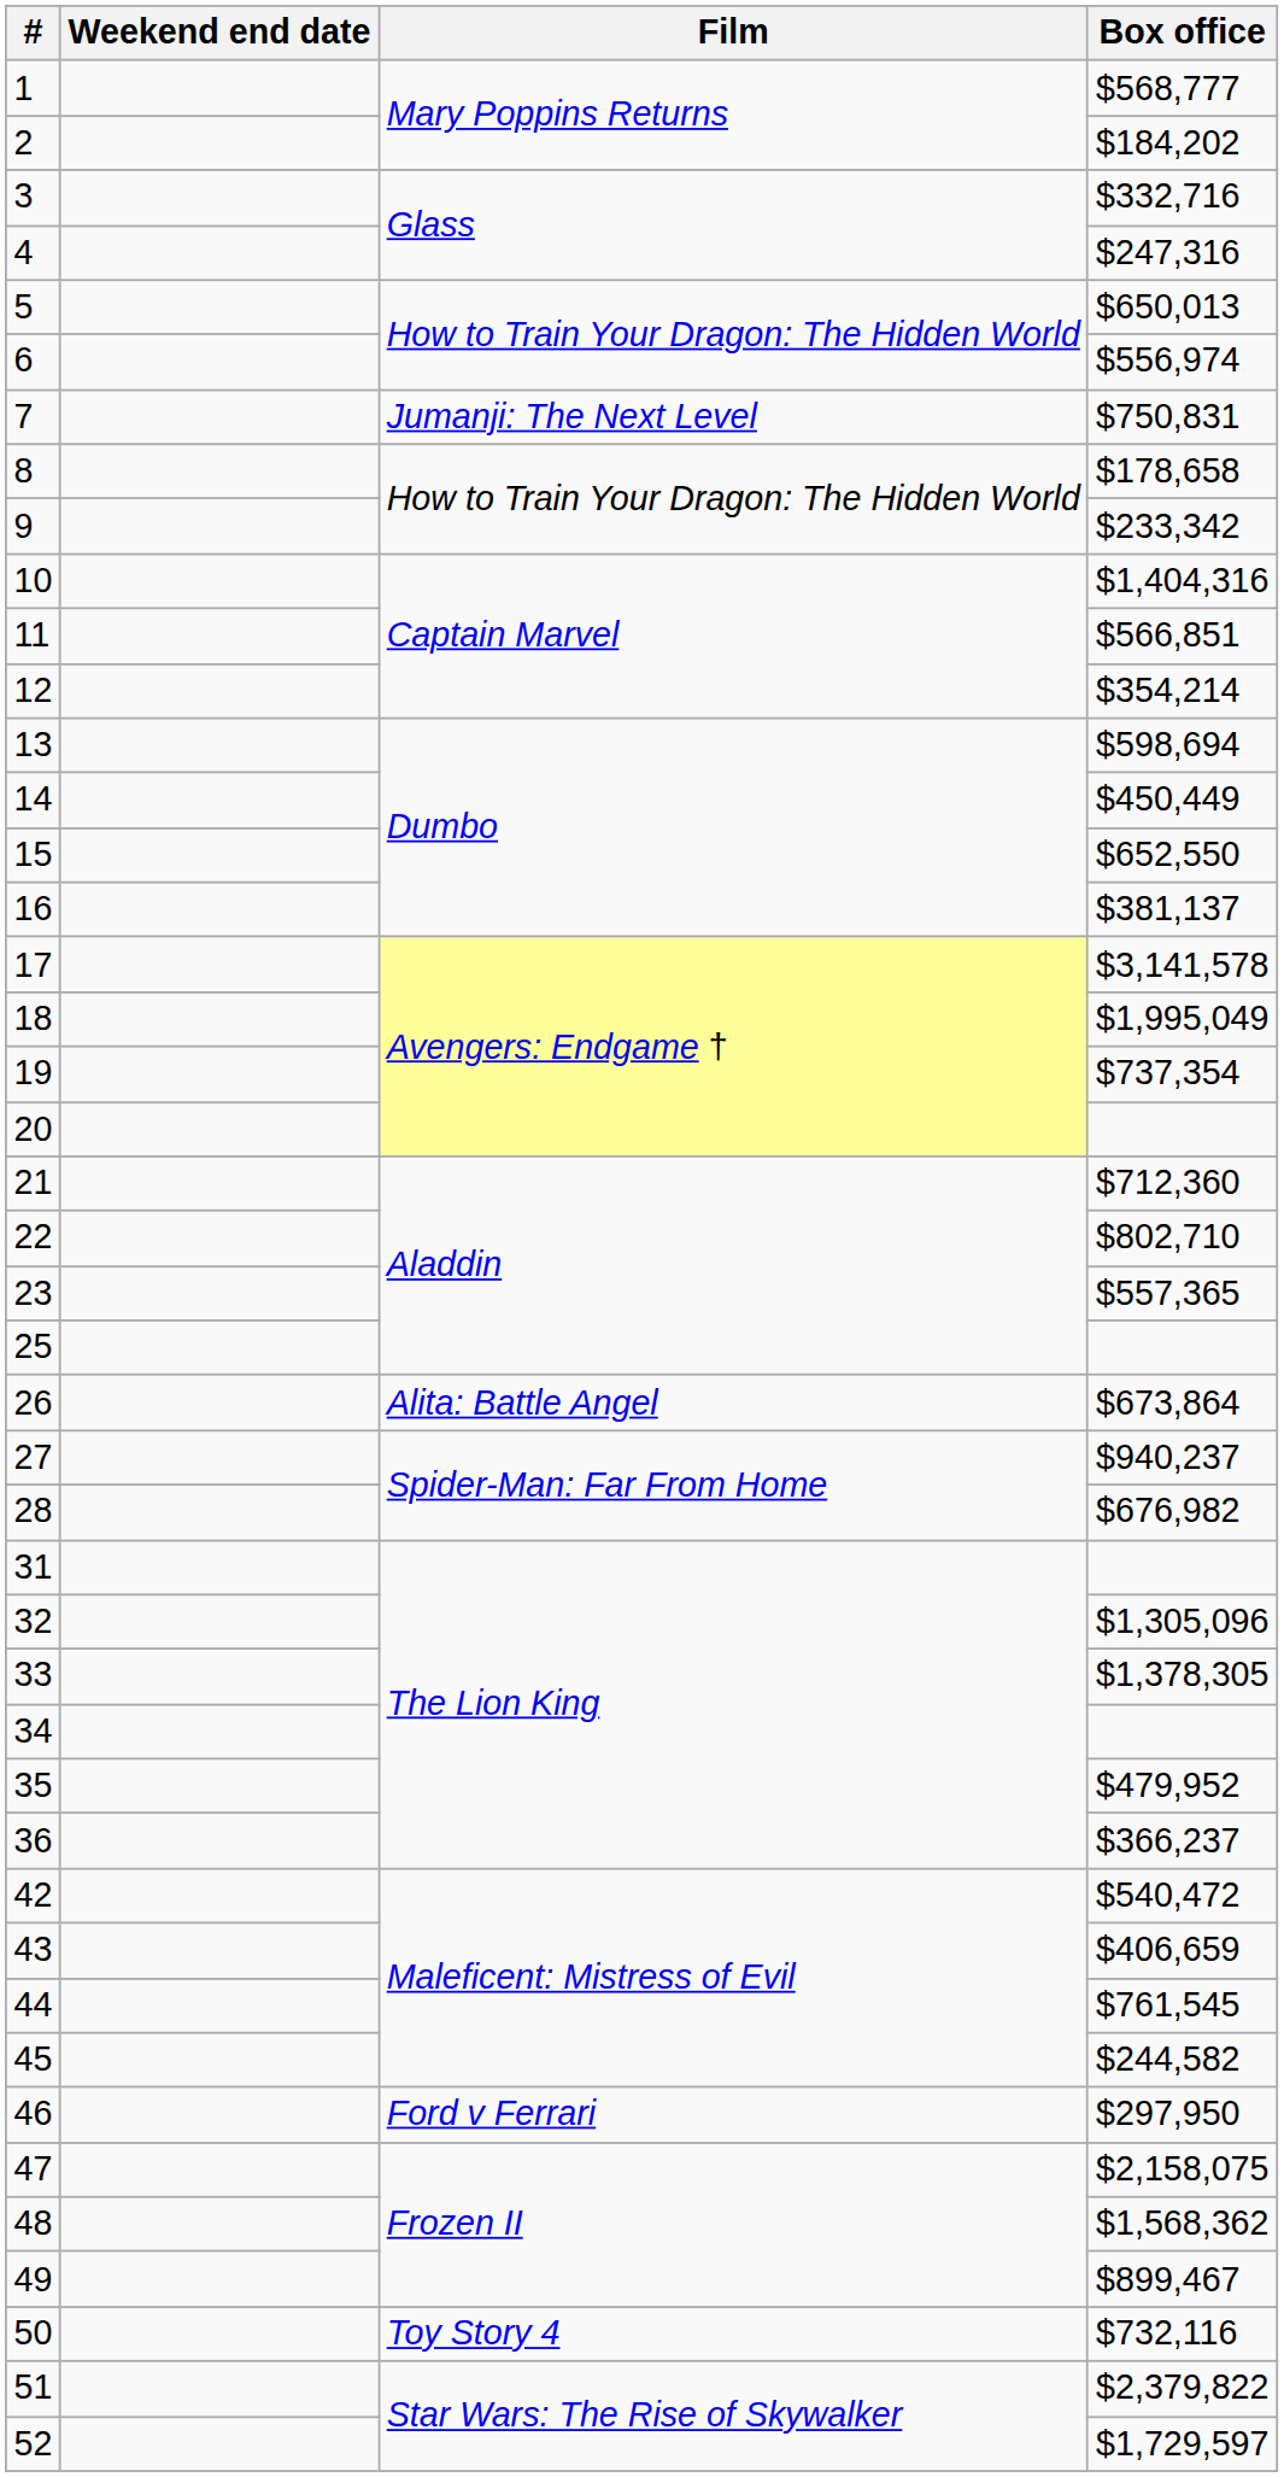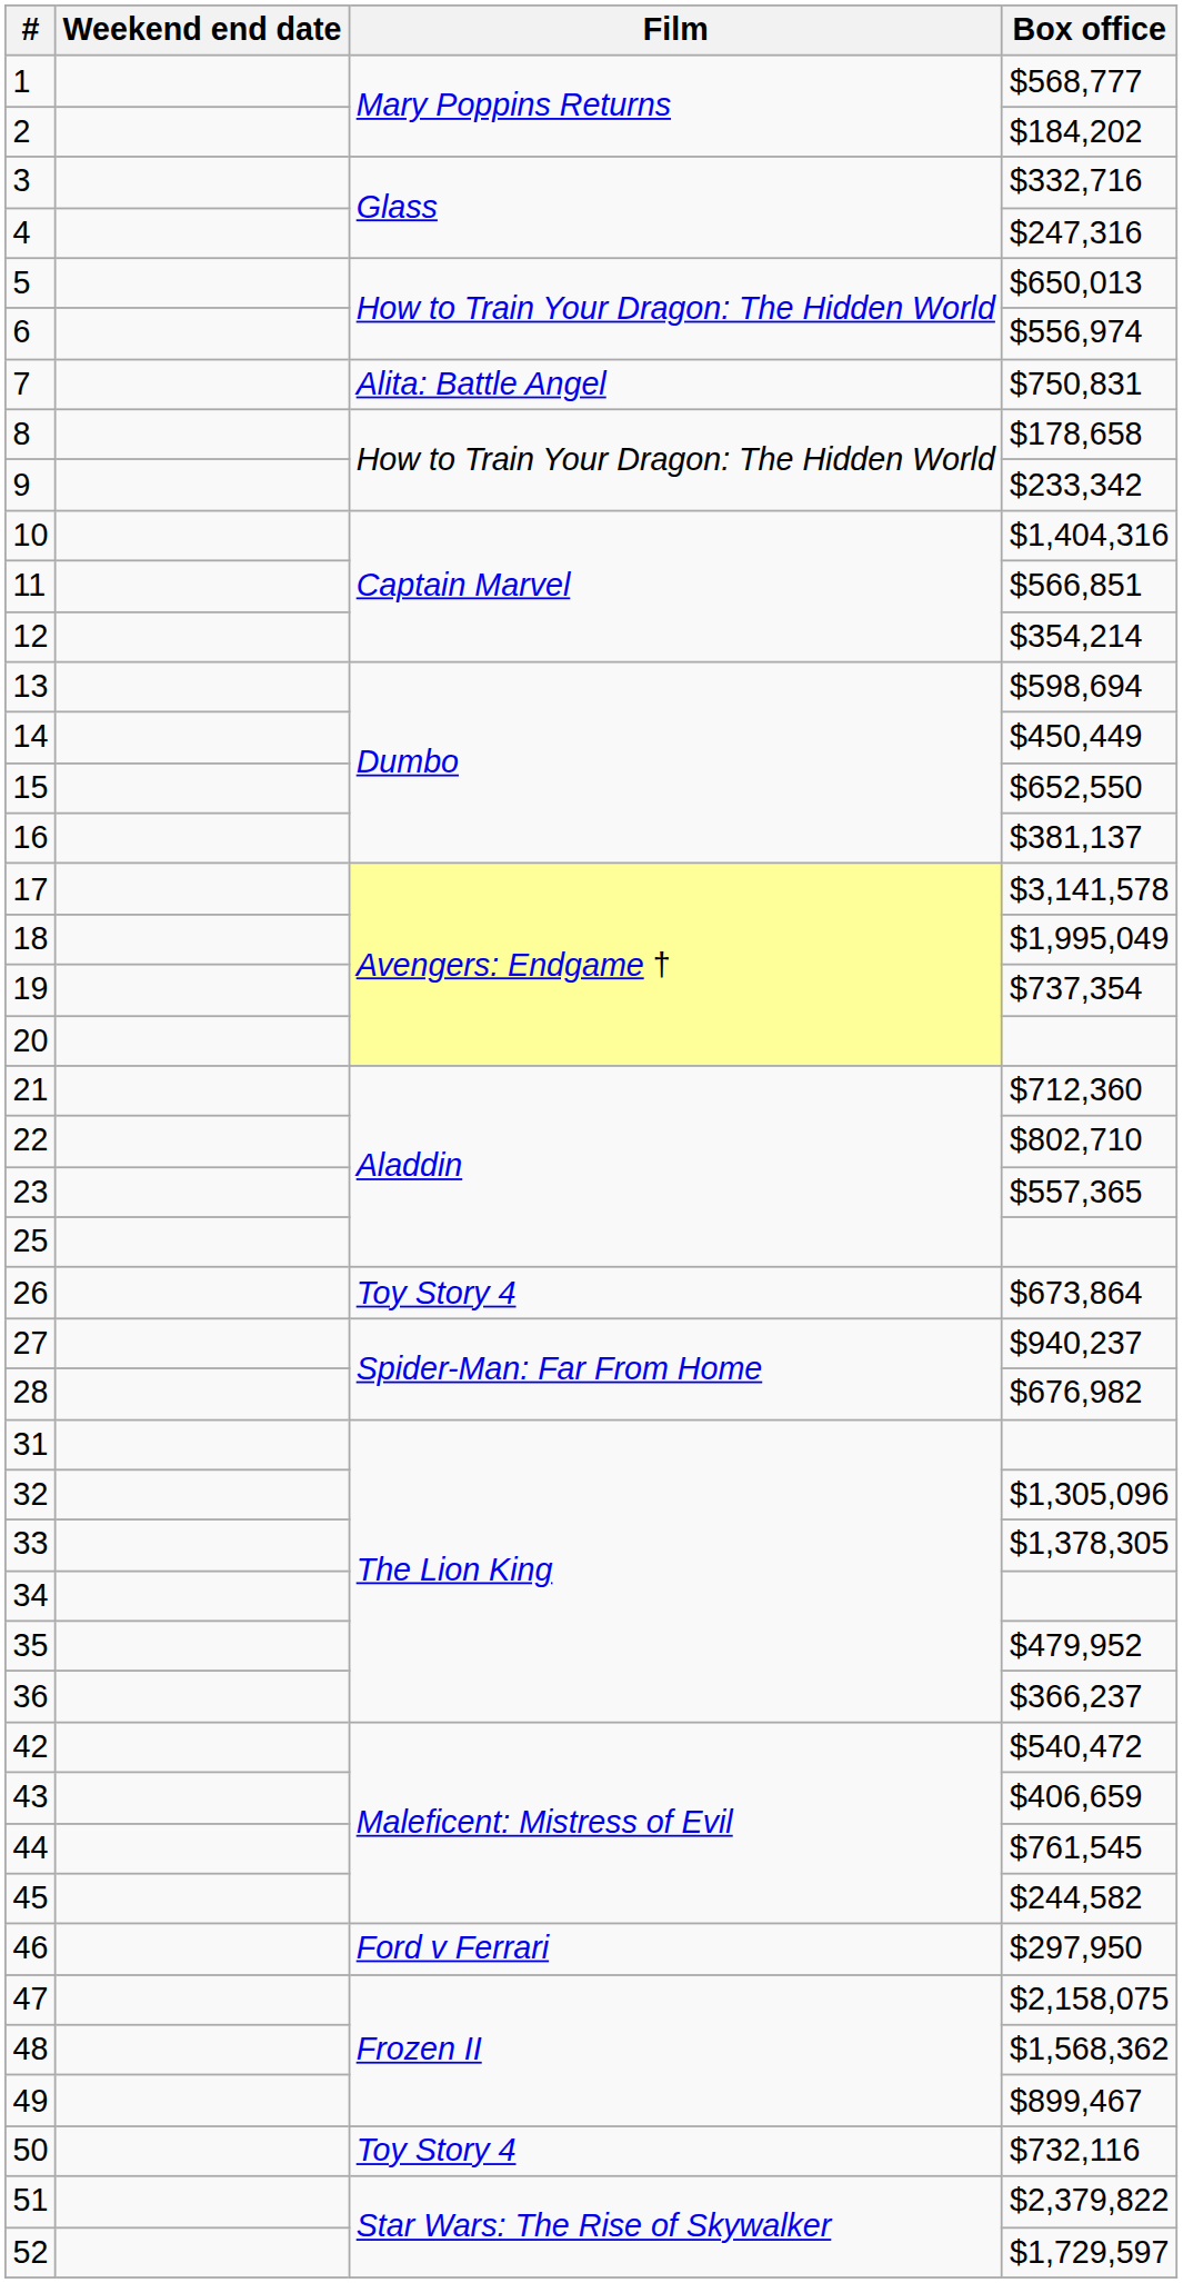7 | Film: Jumanji: The Next Level -> Alita: Battle Angel
26 | Film: Alita: Battle Angel -> Toy Story 4
